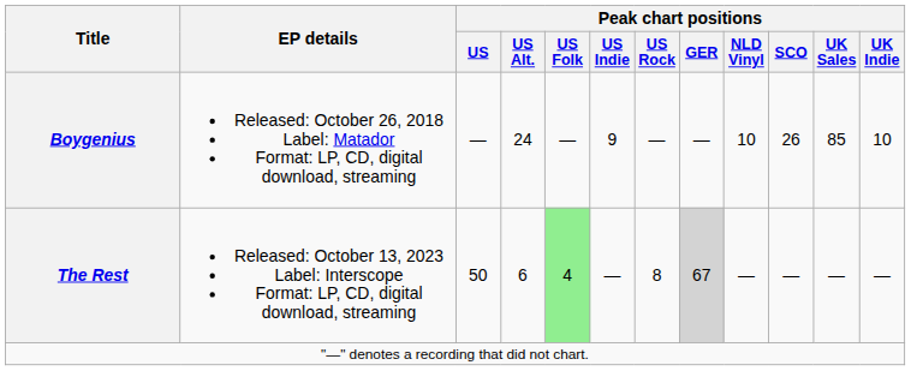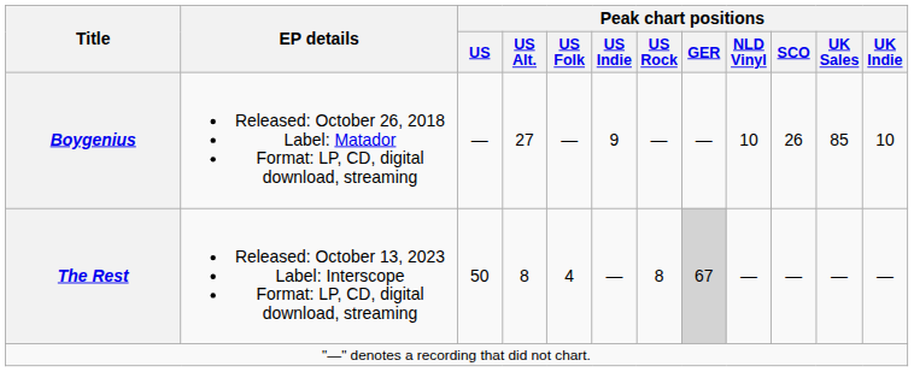Boygenius | Peak chart positions / US Alt.: 24 -> 27
The Rest | Peak chart positions / US Alt.: 6 -> 8
The Rest | Peak chart positions / US Folk: lightgreen background -> no background
